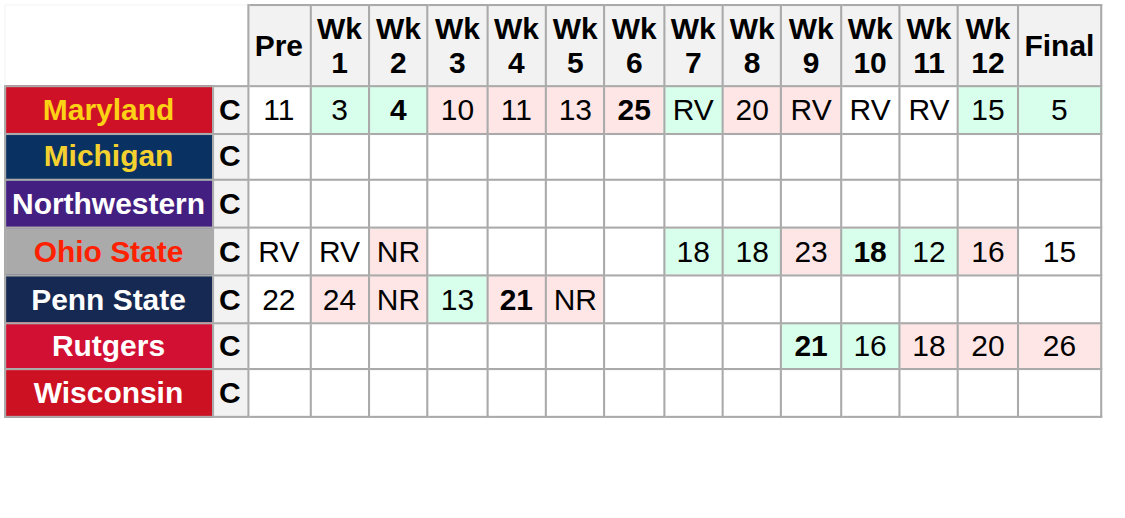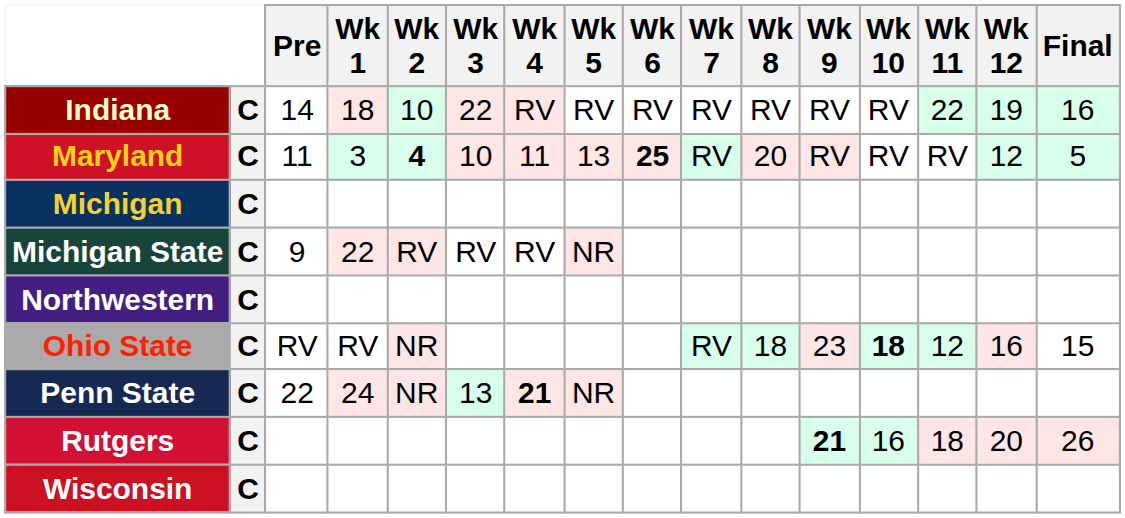+ row: Indiana | C | 14 | 18 | 10 | 22 | RV | RV | RV | RV | RV | RV | RV | 22 | 19 | 16
Maryland | Wk 12: 15 -> 12
+ row: Michigan State | C | 9 | 22 | RV | RV | RV | NR
Ohio State | Wk 7: 18 -> RV
